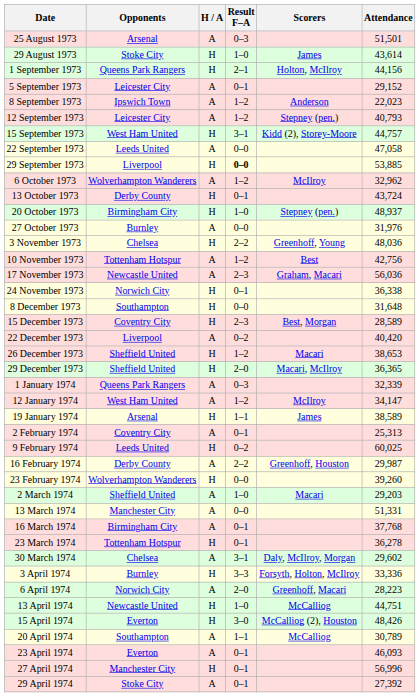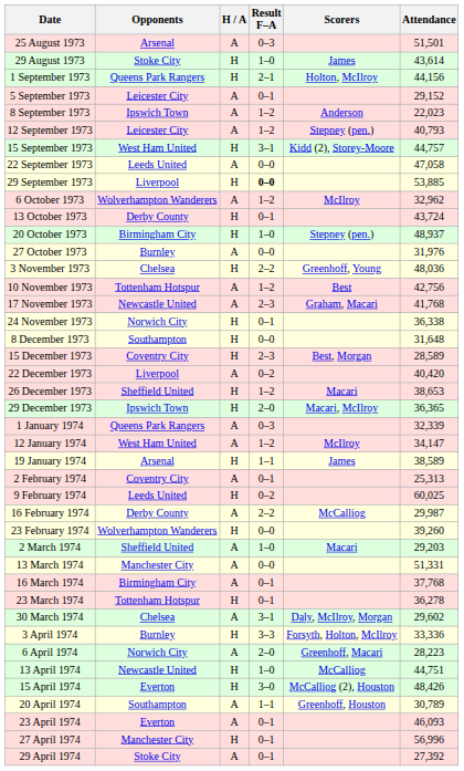17 November 1973 | Attendance: 56,036 -> 41,768
29 December 1973 | Opponents: Sheffield United -> Ipswich Town
16 February 1974 | Scorers: Greenhoff, Houston -> McCalliog
20 April 1974 | Scorers: McCalliog -> Greenhoff, Houston
